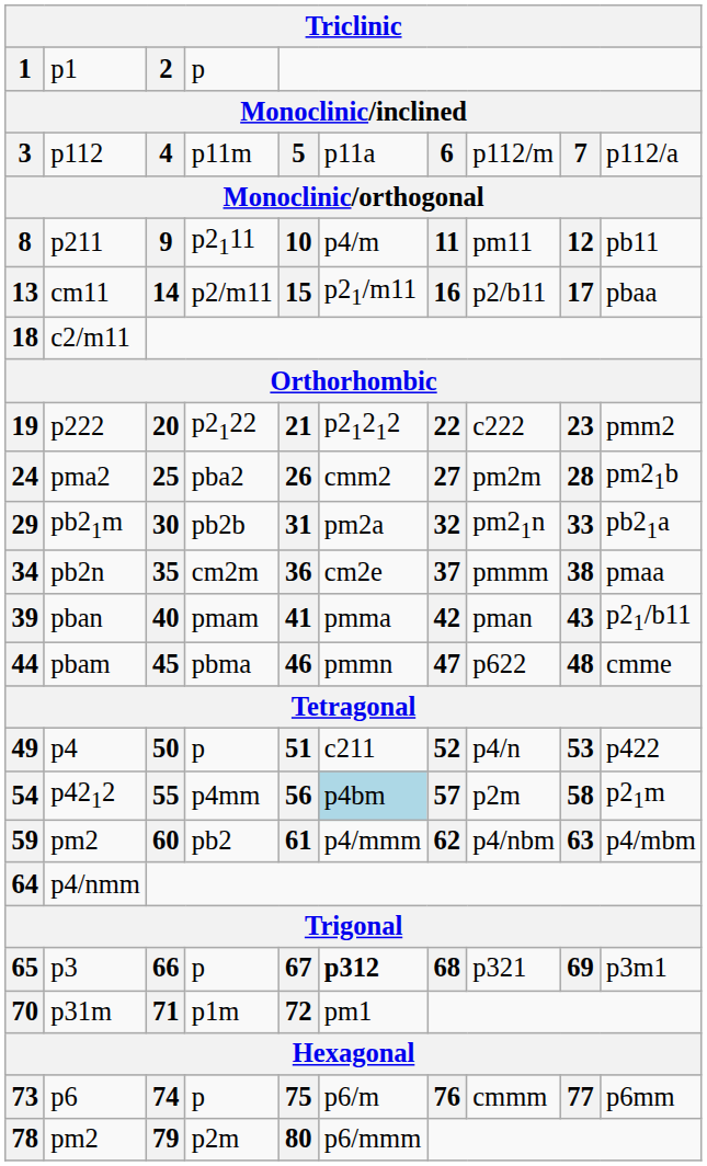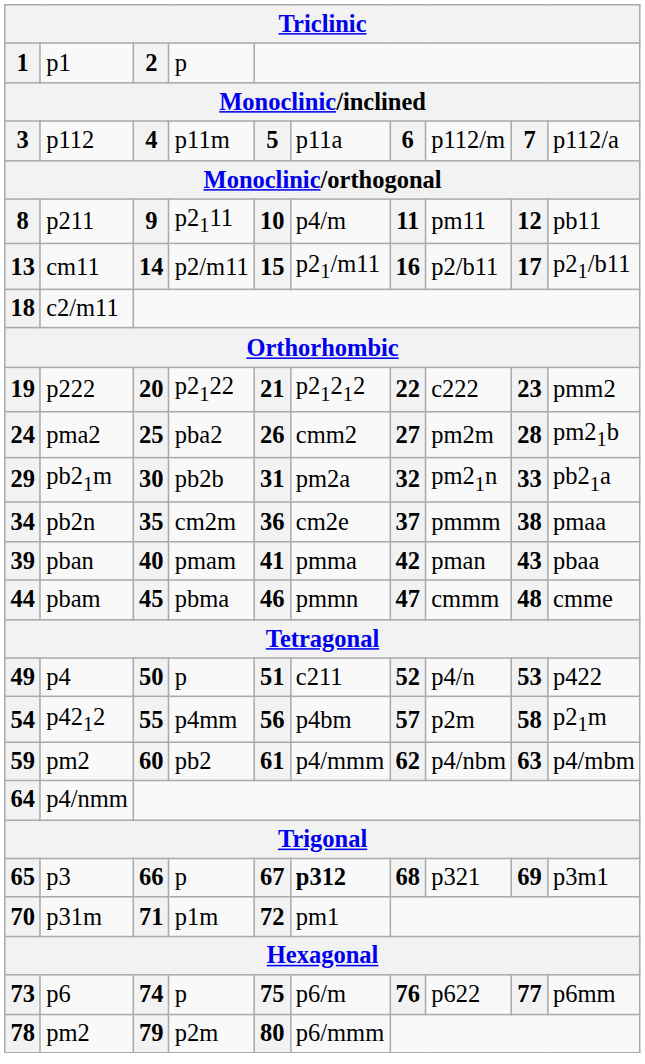13 | column 10: pbaa -> p21/b11
39 | column 10: p21/b11 -> pbaa
44 | column 8: p622 -> cmmm
54 | column 6: lightblue background -> no background
73 | column 8: cmmm -> p622
